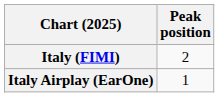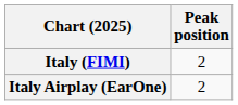Italy Airplay (EarOne) | Peak position: 1 -> 2
